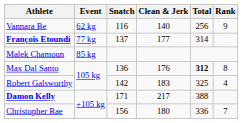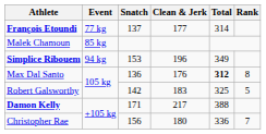- row: Vannara Be | 62 kg | 116 | 140 | 256 | 9
+ row: Simplice Ribouem | 94 kg | 153 | 196 | 349
Robert Galsworthy | Rank: 4 -> 5
